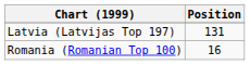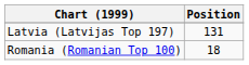Romania (Romanian Top 100) | Position: 16 -> 18
